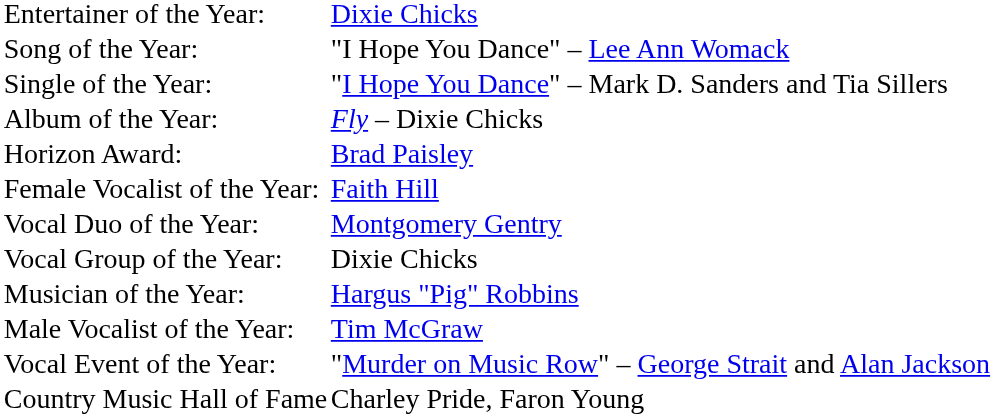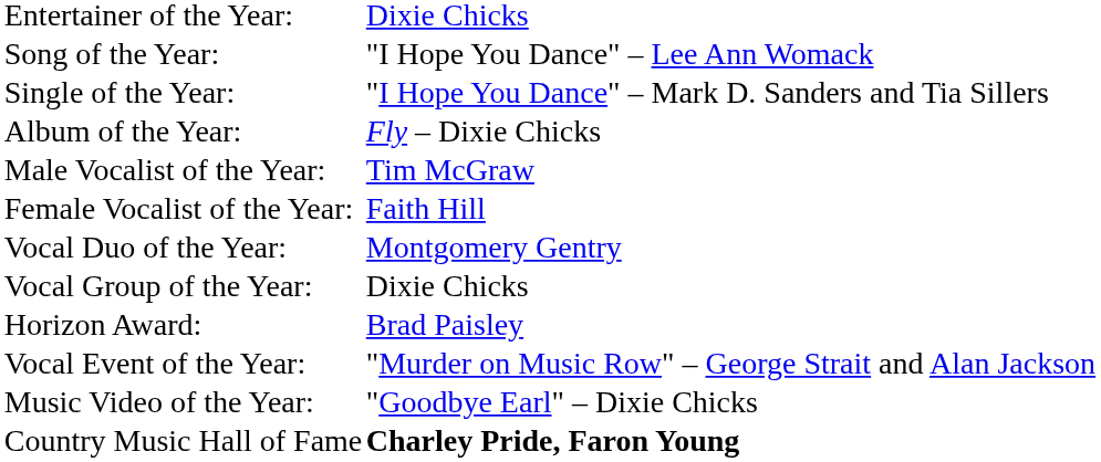rows swapped: Male Vocalist of the Year: <-> Horizon Award:
- row: Musician of the Year: | Hargus "Pig" Robbins
+ row: Music Video of the Year: | "Goodbye Earl" – Dixie Chicks
Country Music Hall of Fame | column 2: normal -> bold
